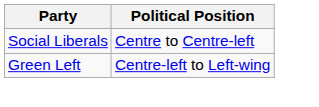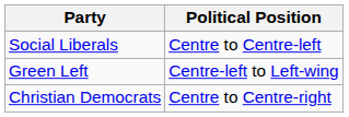+ row: Christian Democrats | Centre to Centre-right
